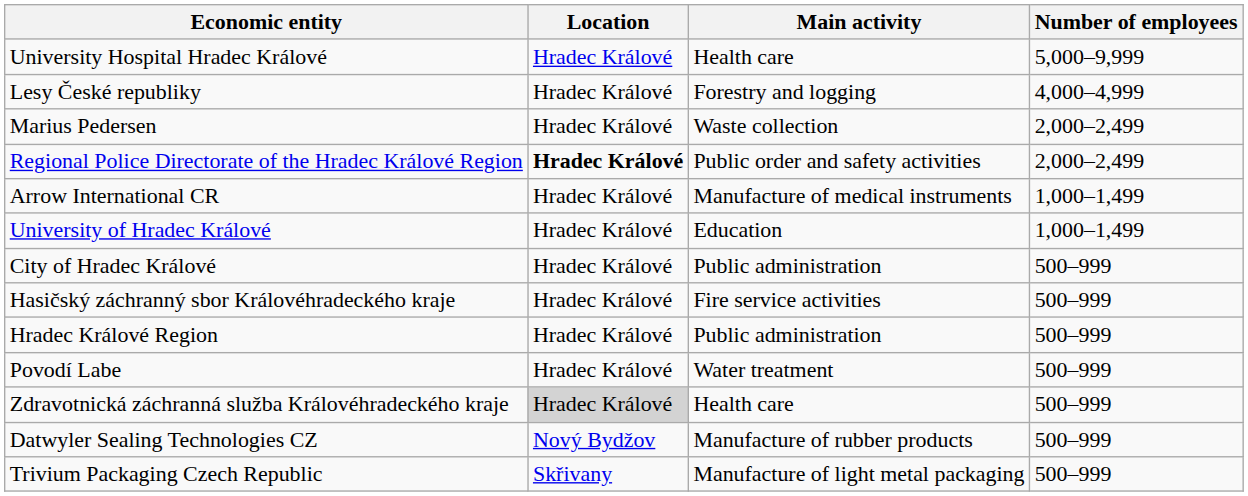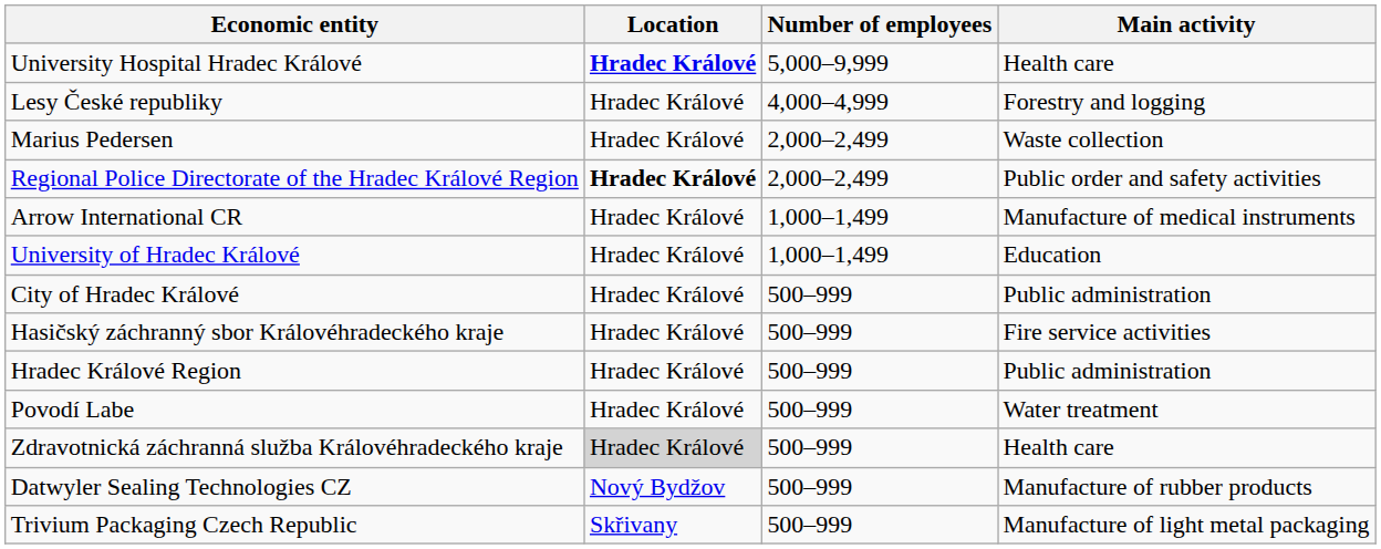columns swapped: Number of employees <-> Main activity
University Hospital Hradec Králové | Location: normal -> bold
